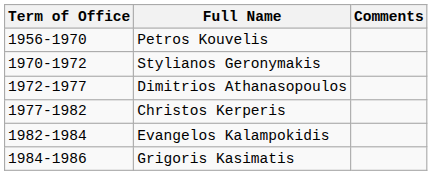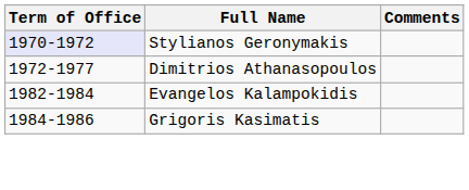- row: 1956-1970 | Petros Kouvelis
Stylianos Geronymakis | Term of Office: no background -> lavender background
- row: 1977-1982 | Christos Kerperis
